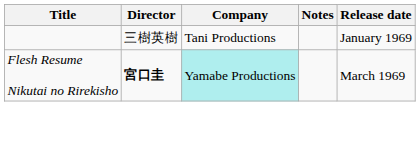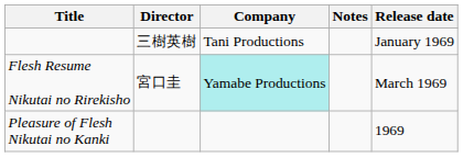Flesh Resume Nikutai no Rirekisho | Director: bold -> normal
+ row: Pleasure of Flesh Nikutai no Kanki | 1969
